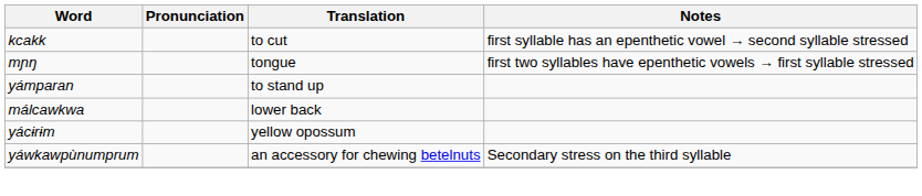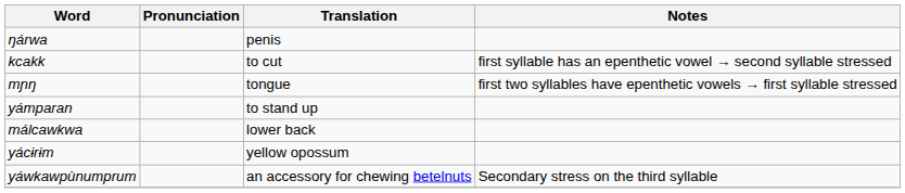+ row: ŋárwa | penis
